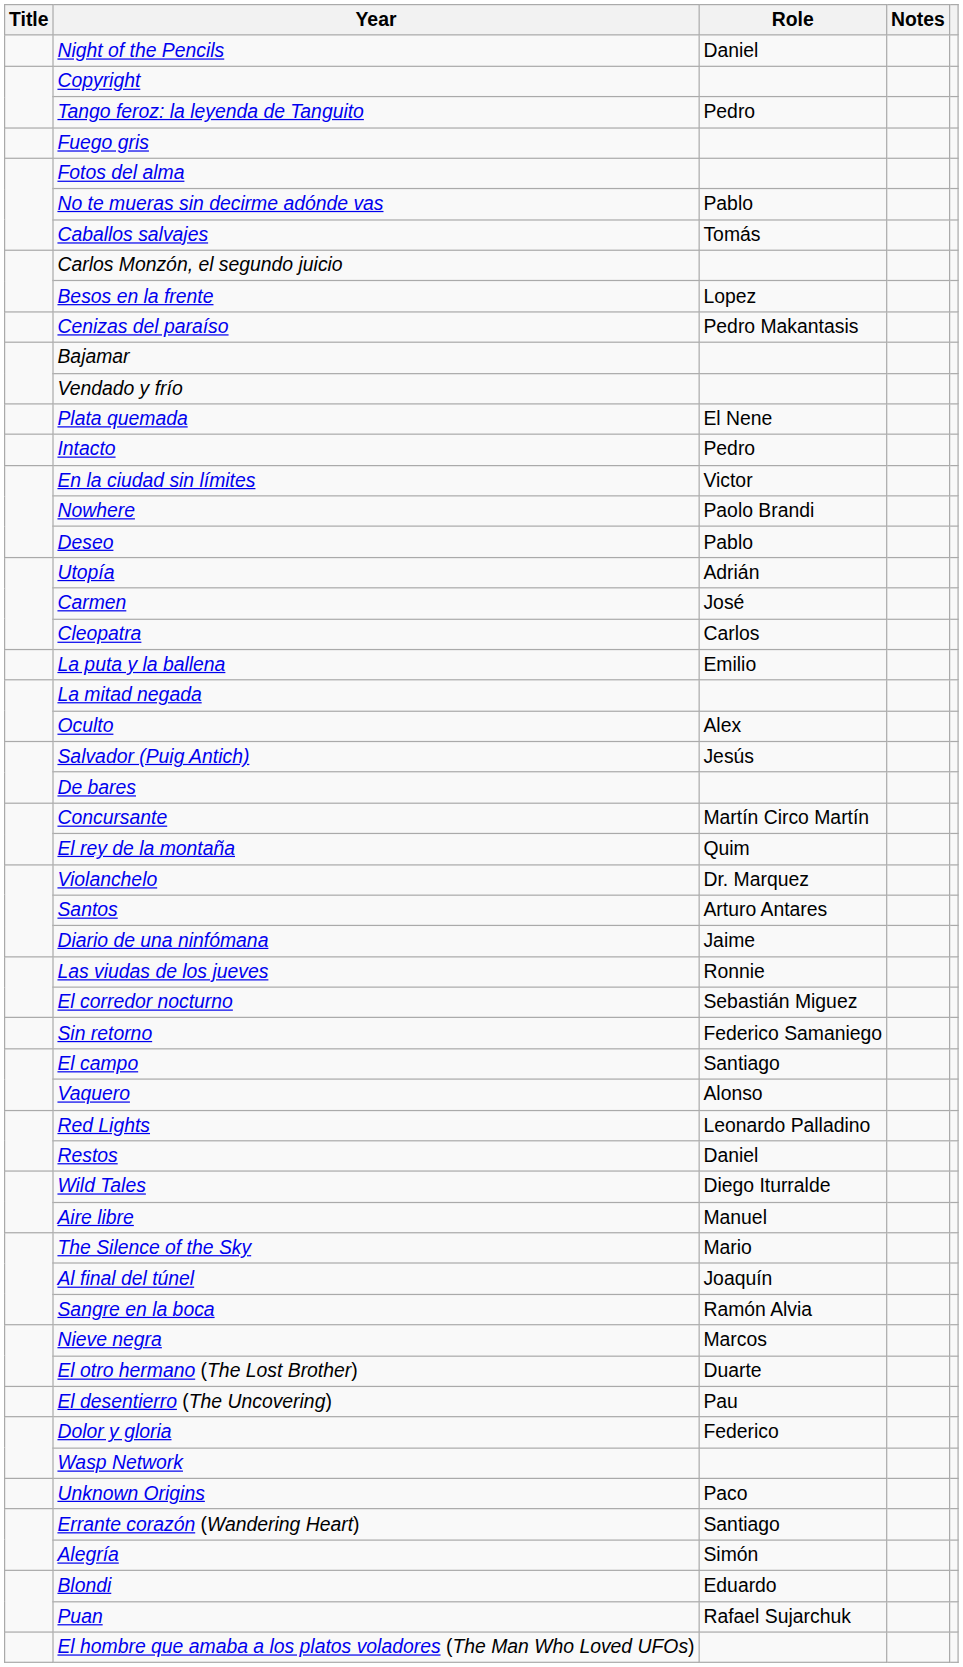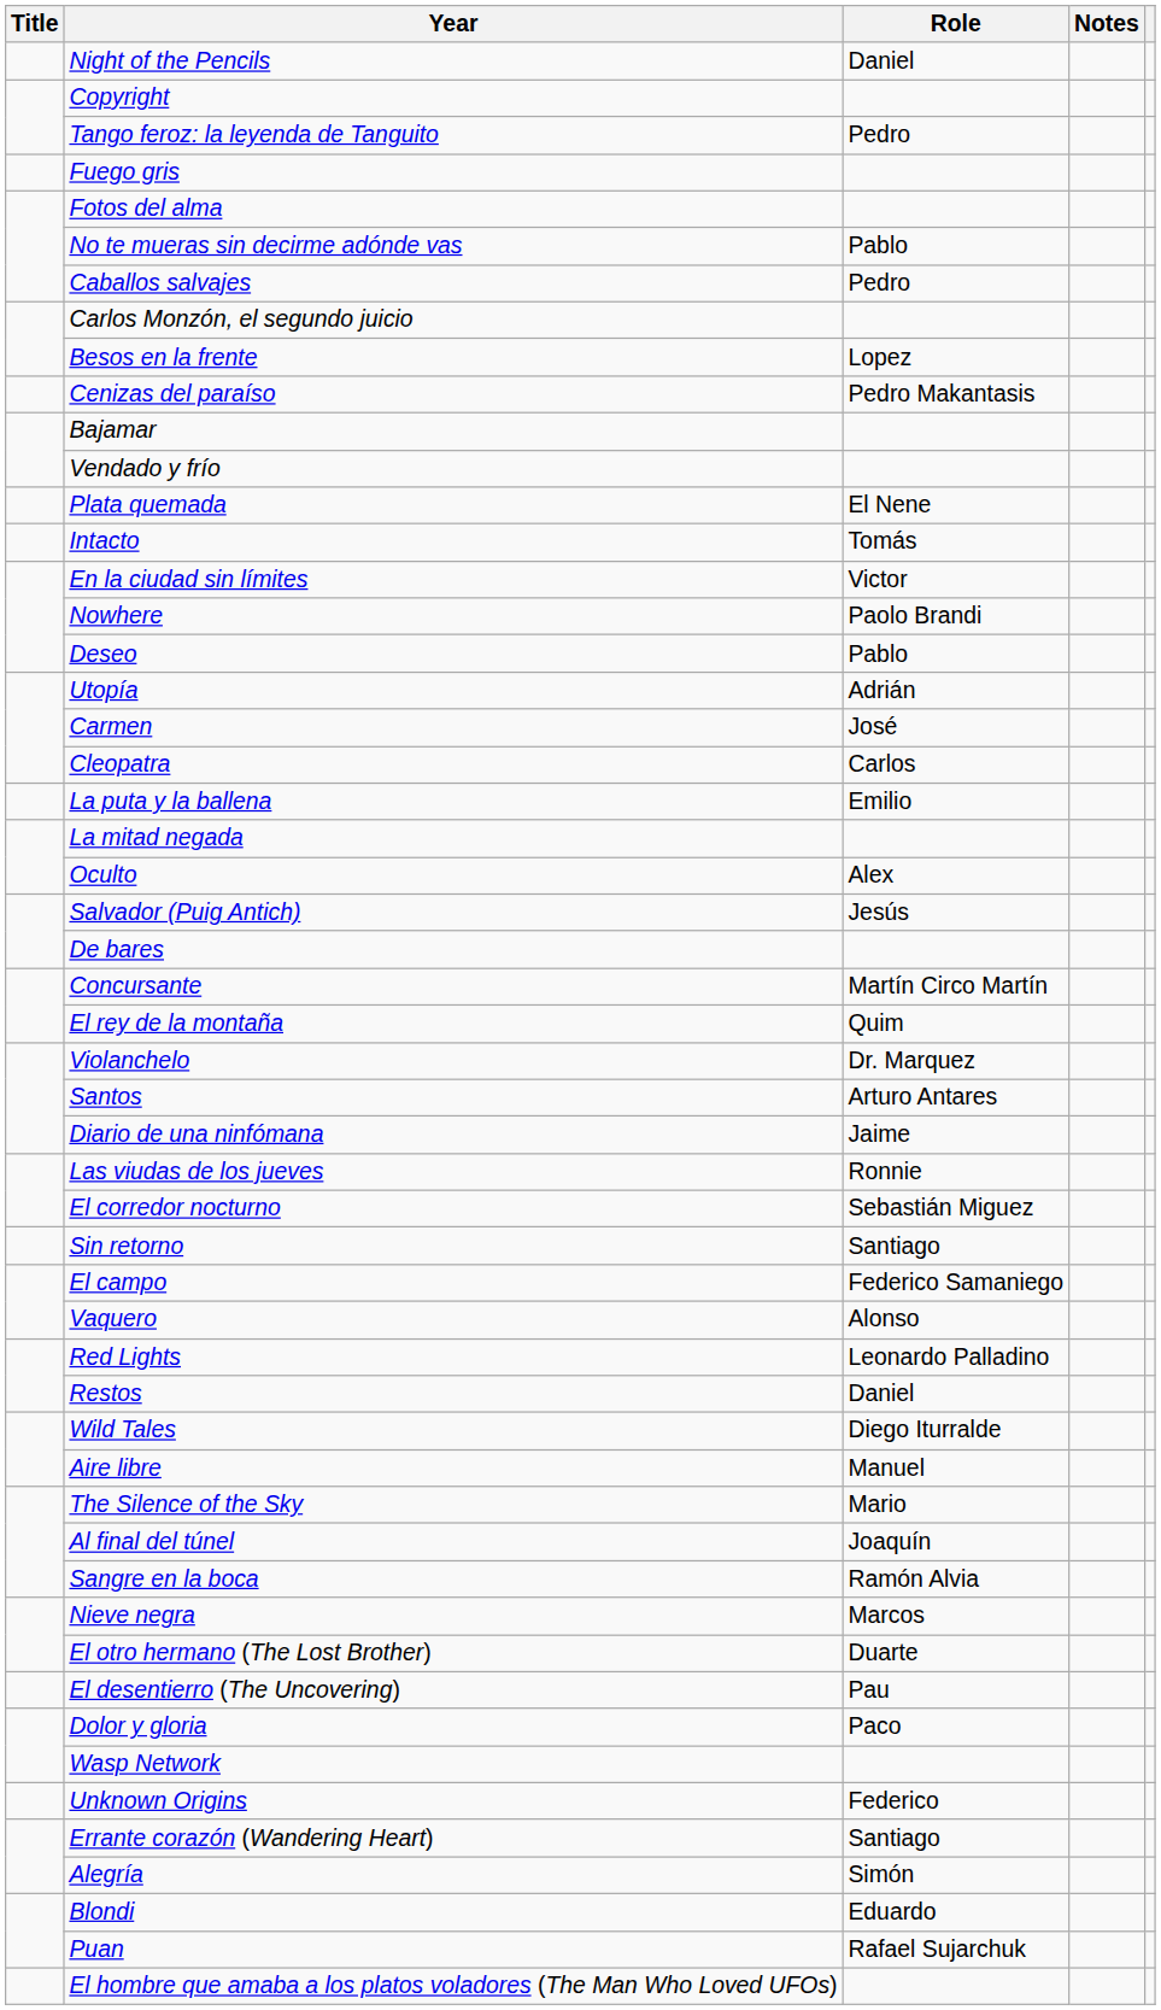Caballos salvajes | Role: Tomás -> Pedro
Intacto | Role: Pedro -> Tomás
Sin retorno | Role: Federico Samaniego -> Santiago
El campo | Role: Santiago -> Federico Samaniego
Dolor y gloria | Role: Federico -> Paco
Unknown Origins | Role: Paco -> Federico
